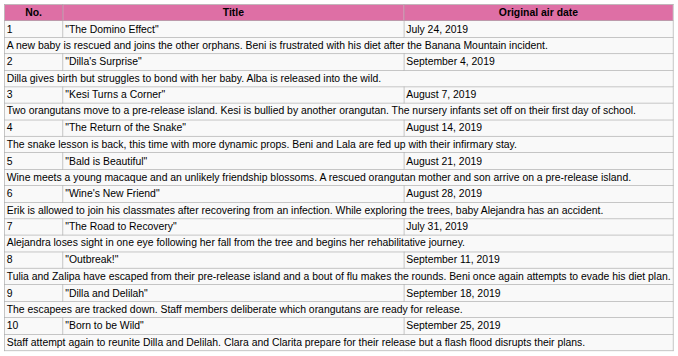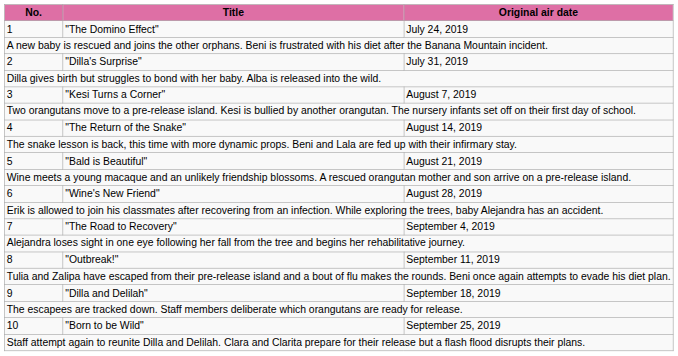2 | Original air date: September 4, 2019 -> July 31, 2019
7 | Original air date: July 31, 2019 -> September 4, 2019
